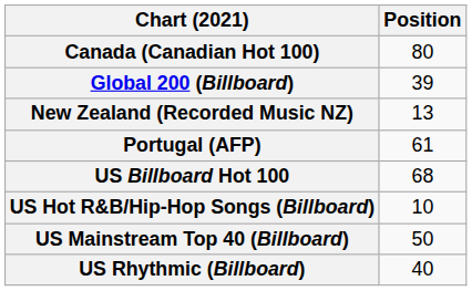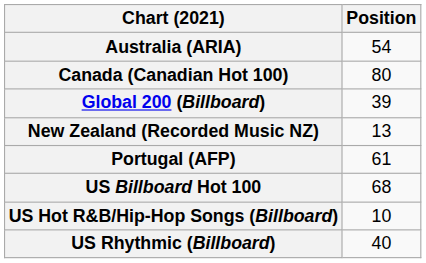+ row: Australia (ARIA) | 54
- row: US Mainstream Top 40 (Billboard) | 50
